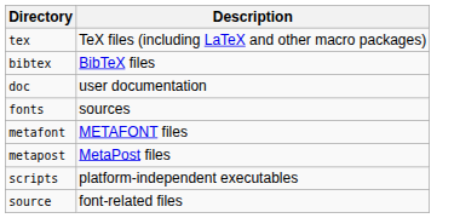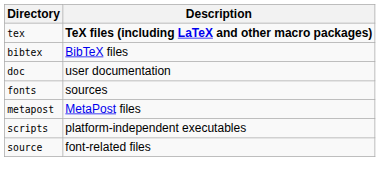tex | Description: normal -> bold
- row: metafont | METAFONT files
